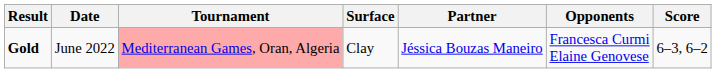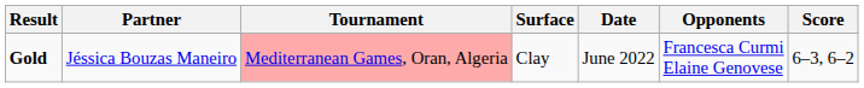columns swapped: Date <-> Partner
